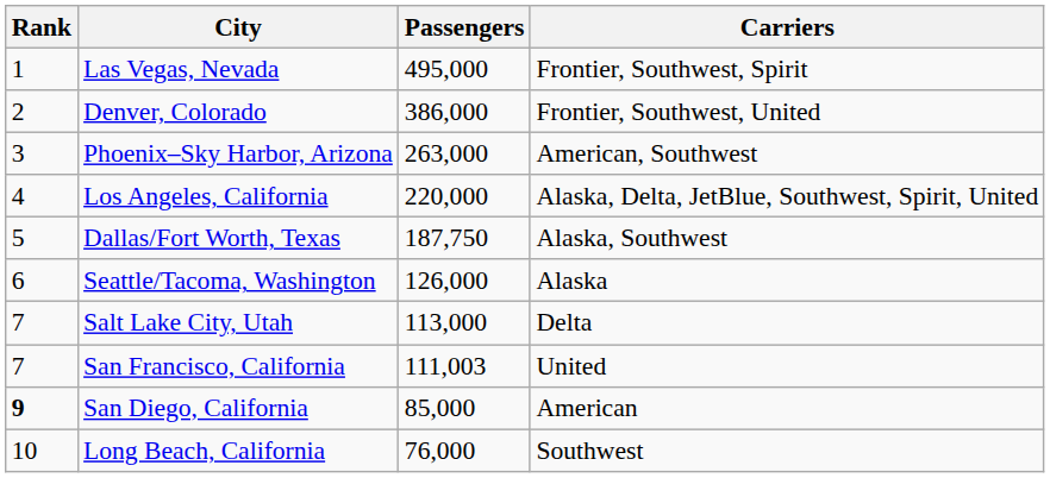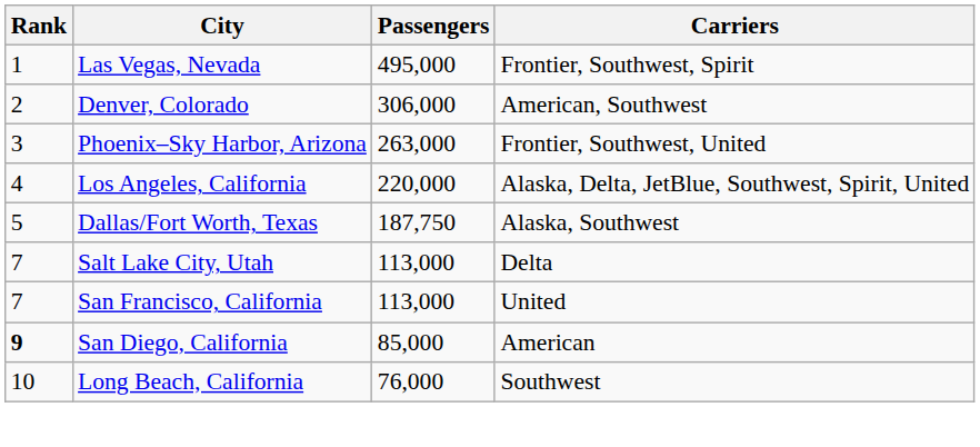Denver, Colorado | Passengers: 386,000 -> 306,000
Denver, Colorado | Carriers: Frontier, Southwest, United -> American, Southwest
Phoenix–Sky Harbor, Arizona | Carriers: American, Southwest -> Frontier, Southwest, United
- row: 6 | Seattle/Tacoma, Washington | 126,000 | Alaska
San Francisco, California | Passengers: 111,003 -> 113,000
